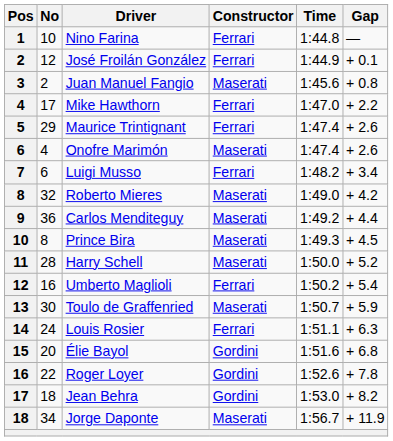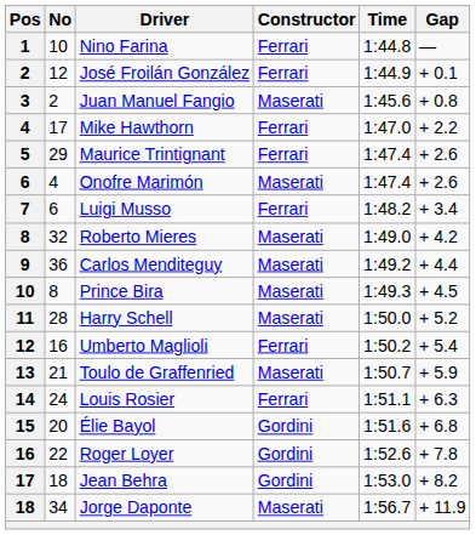Toulo de Graffenried | No: 30 -> 21
